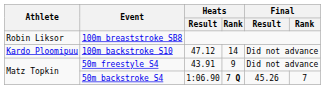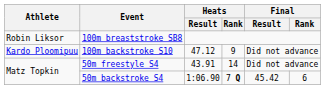100m backstroke S10 | Heats / Rank: 14 -> 9
50m freestyle S4 | Heats / Rank: 9 -> 14
50m backstroke S4 | Final / Result: 45.26 -> 45.42
50m backstroke S4 | Final / Rank: 7 -> 6
